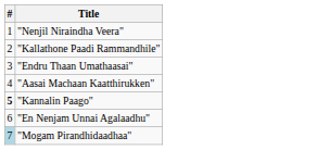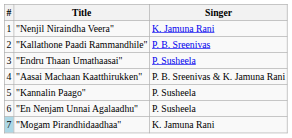+ column: Singer | K. Jamuna Rani | P. B. Sreenivas | P. Susheela | P. B. Sreenivas & K. Jamuna Rani | P. Susheela | P. Susheela | K. Jamuna Rani
"Kannalin Paago" | #: bold -> normal
